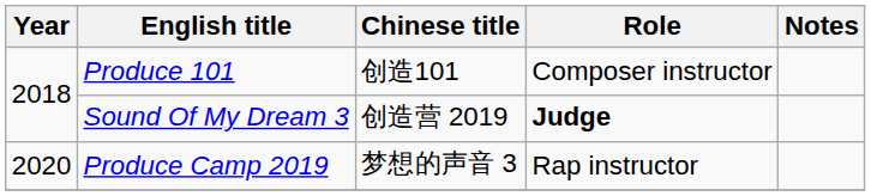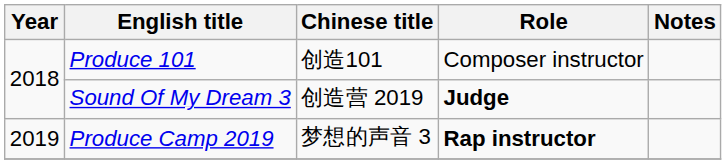Produce Camp 2019 | Year: 2020 -> 2019
Produce Camp 2019 | Role: normal -> bold
